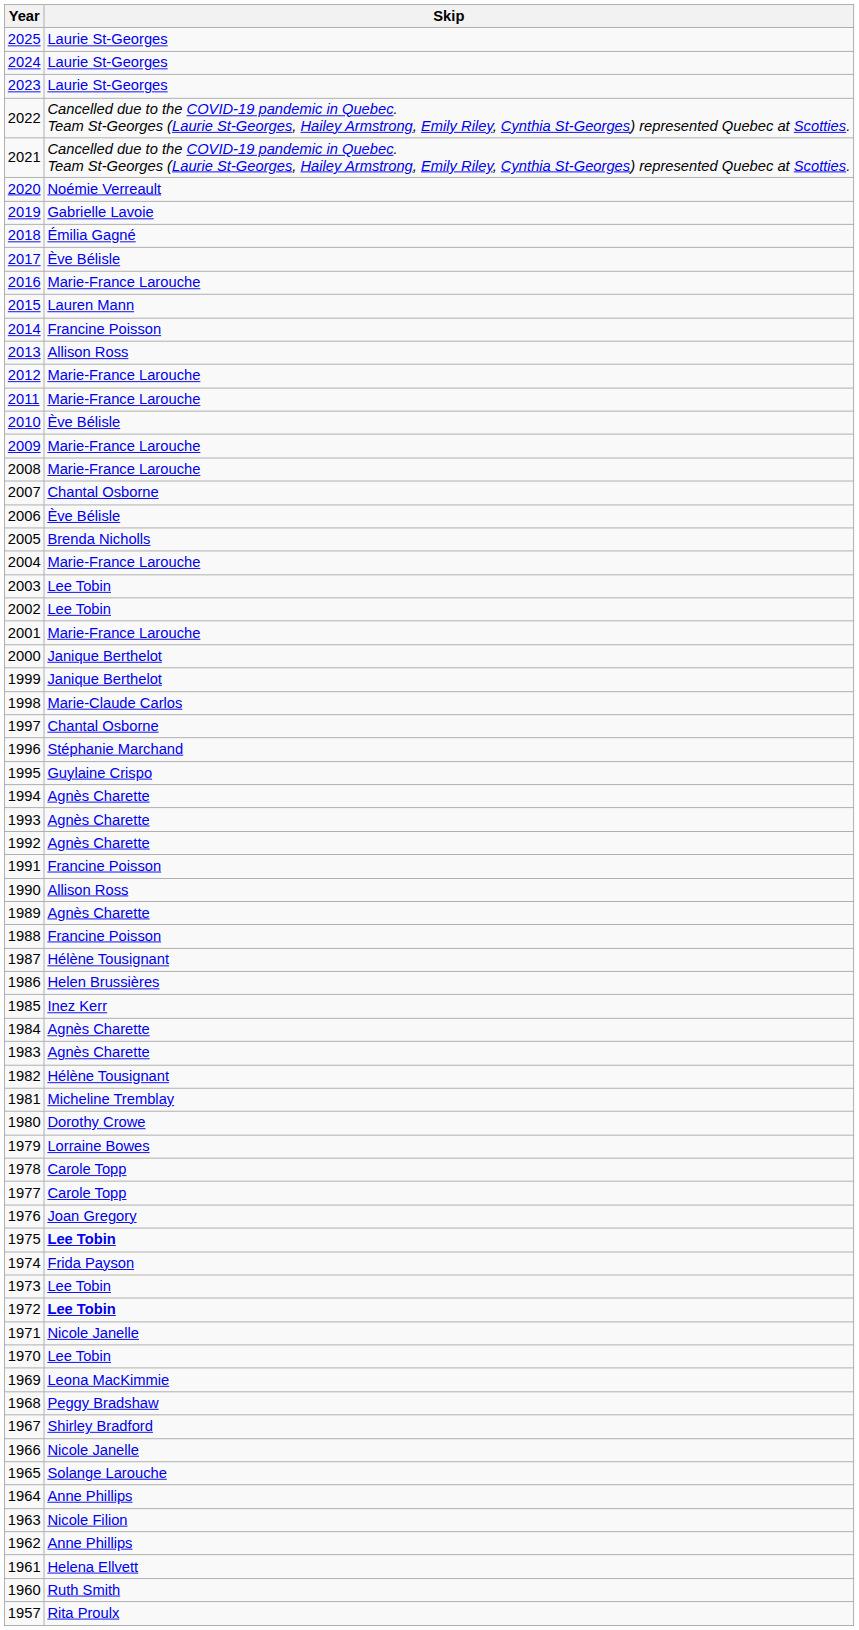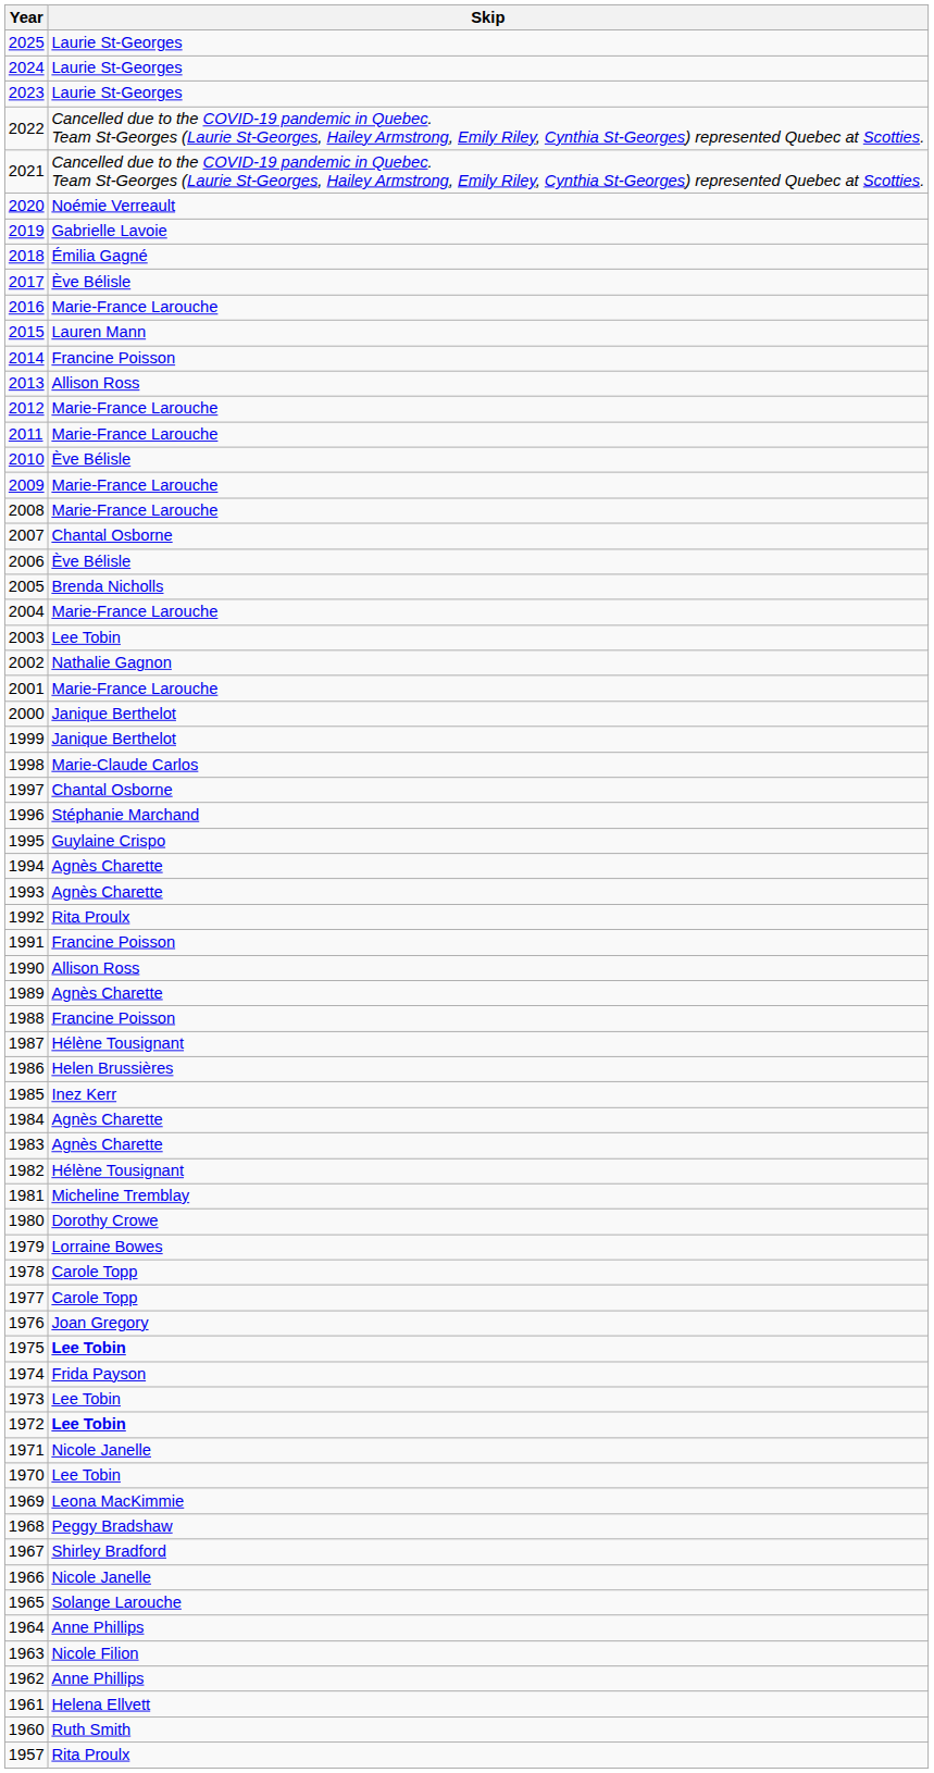2002 | Skip: Lee Tobin -> Nathalie Gagnon
1992 | Skip: Agnès Charette -> Rita Proulx
